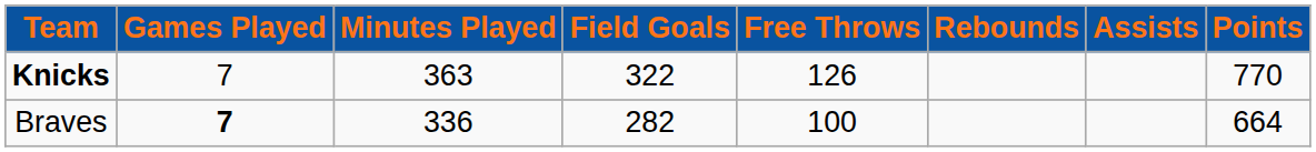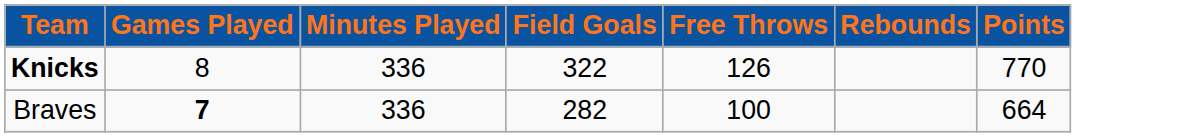- column: Assists
Knicks | Games Played: 7 -> 8
Knicks | Minutes Played: 363 -> 336
